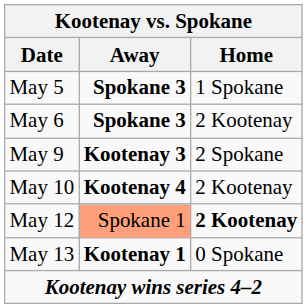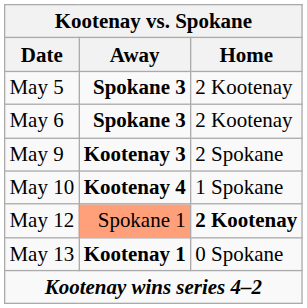May 5 | Home: 1 Spokane -> 2 Kootenay
May 10 | Home: 2 Kootenay -> 1 Spokane
